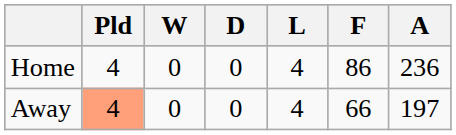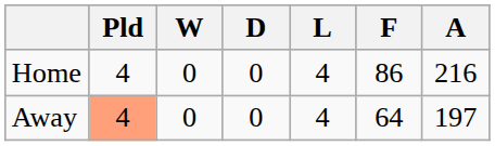Home | A: 236 -> 216
Away | F: 66 -> 64
